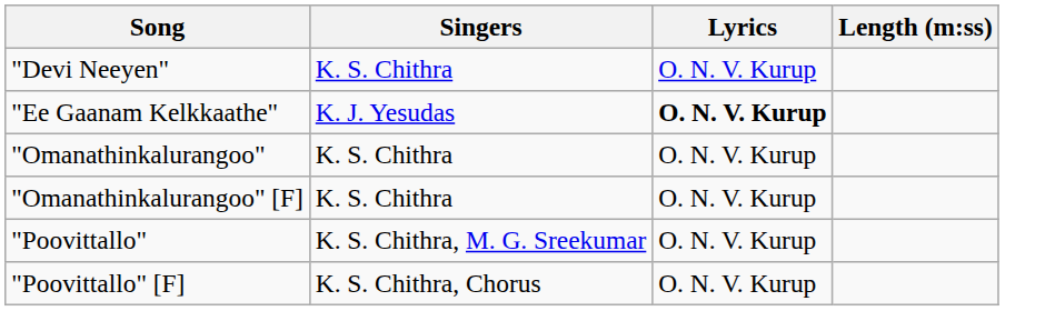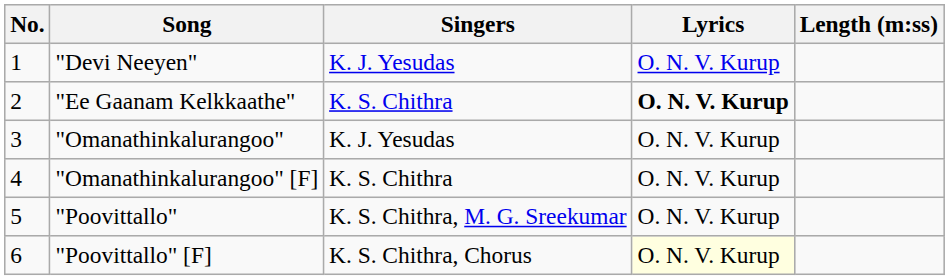+ column: No. | 1 | 2 | 3 | 4 | 5 | 6
"Devi Neeyen" | Singers: K. S. Chithra -> K. J. Yesudas
"Ee Gaanam Kelkkaathe" | Singers: K. J. Yesudas -> K. S. Chithra
"Omanathinkalurangoo" | Singers: K. S. Chithra -> K. J. Yesudas
"Poovittallo" [F] | Lyrics: no background -> lightyellow background
